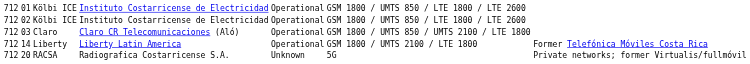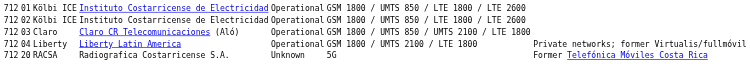Liberty | column 2: 14 -> 04
Liberty | column 7: Former Telefónica Móviles Costa Rica -> Private networks; former Virtualis/fullmóvil
RACSA | column 7: Private networks; former Virtualis/fullmóvil -> Former Telefónica Móviles Costa Rica
